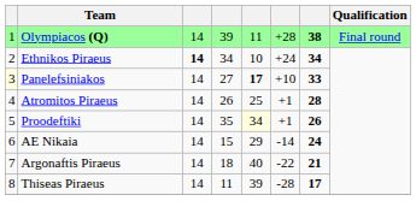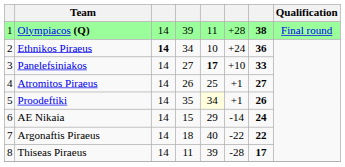Ethnikos Piraeus | column 7: 34 -> 36
Panelefsiniakos | column 1: lightyellow background -> no background
Atromitos Piraeus | column 7: 28 -> 27
Argonaftis Piraeus | column 7: 21 -> 22
